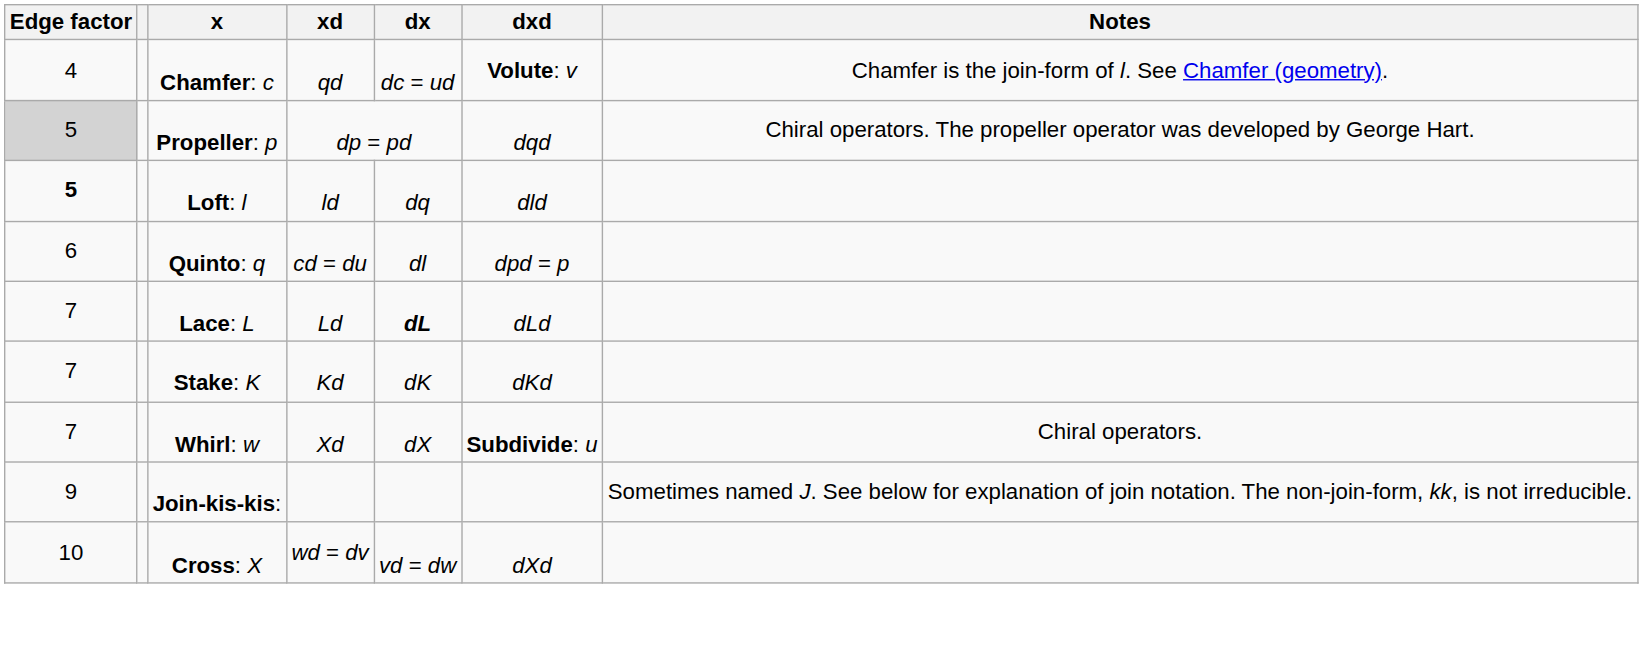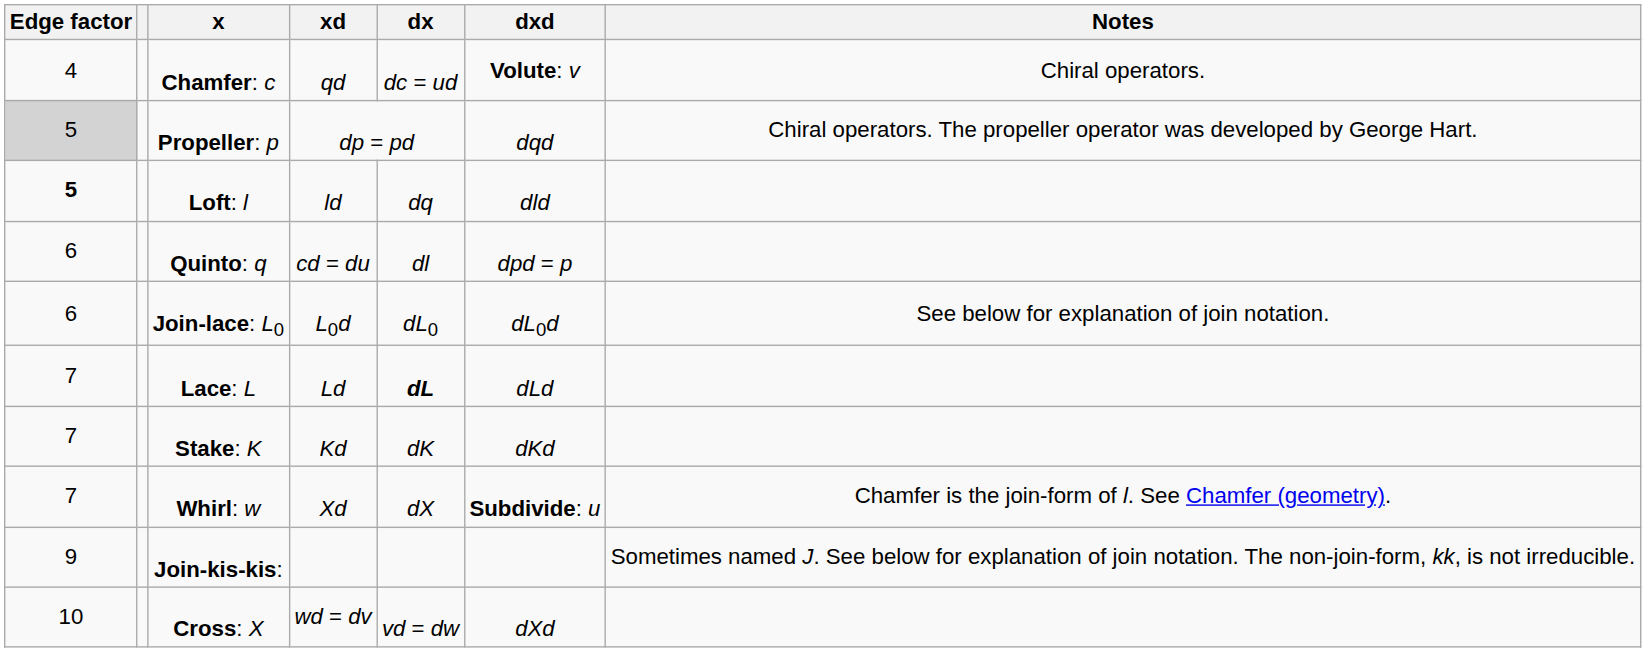Chamfer: c | Notes: Chamfer is the join-form of l. See Chamfer (geometry). -> Chiral operators.
+ row: 6 | Join-lace: L0 | L0d | dL0 | dL0d | See below for explanation of join notation.
Whirl: w | Notes: Chiral operators. -> Chamfer is the join-form of l. See Chamfer (geometry).
